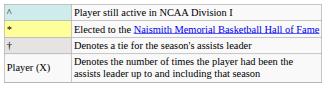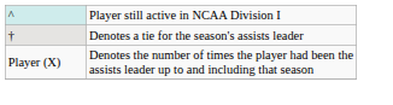- row: * | Elected to the Naismith Memorial Basketball Hall of Fame
